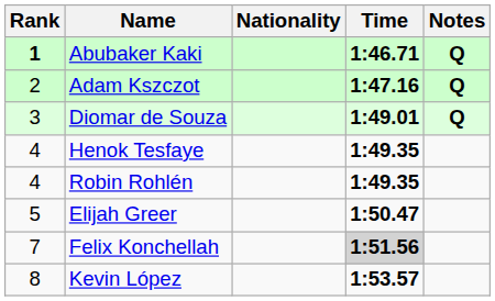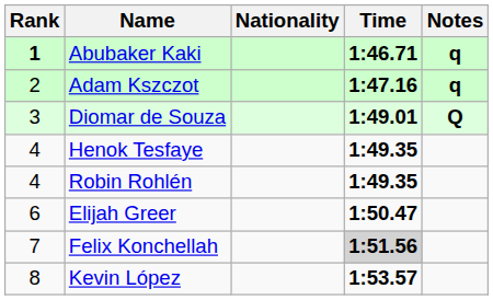Abubaker Kaki | Notes: Q -> q
Adam Kszczot | Notes: Q -> q
Elijah Greer | Rank: 5 -> 6
